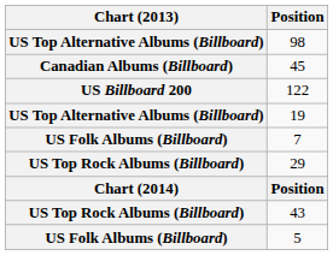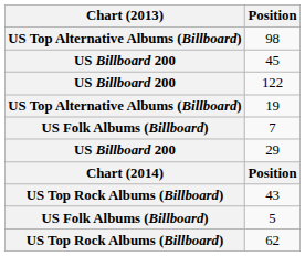45 | Chart (2013): Canadian Albums (Billboard) -> US Billboard 200
29 | Chart (2013): US Top Rock Albums (Billboard) -> US Billboard 200
+ row: US Top Rock Albums (Billboard) | 62
